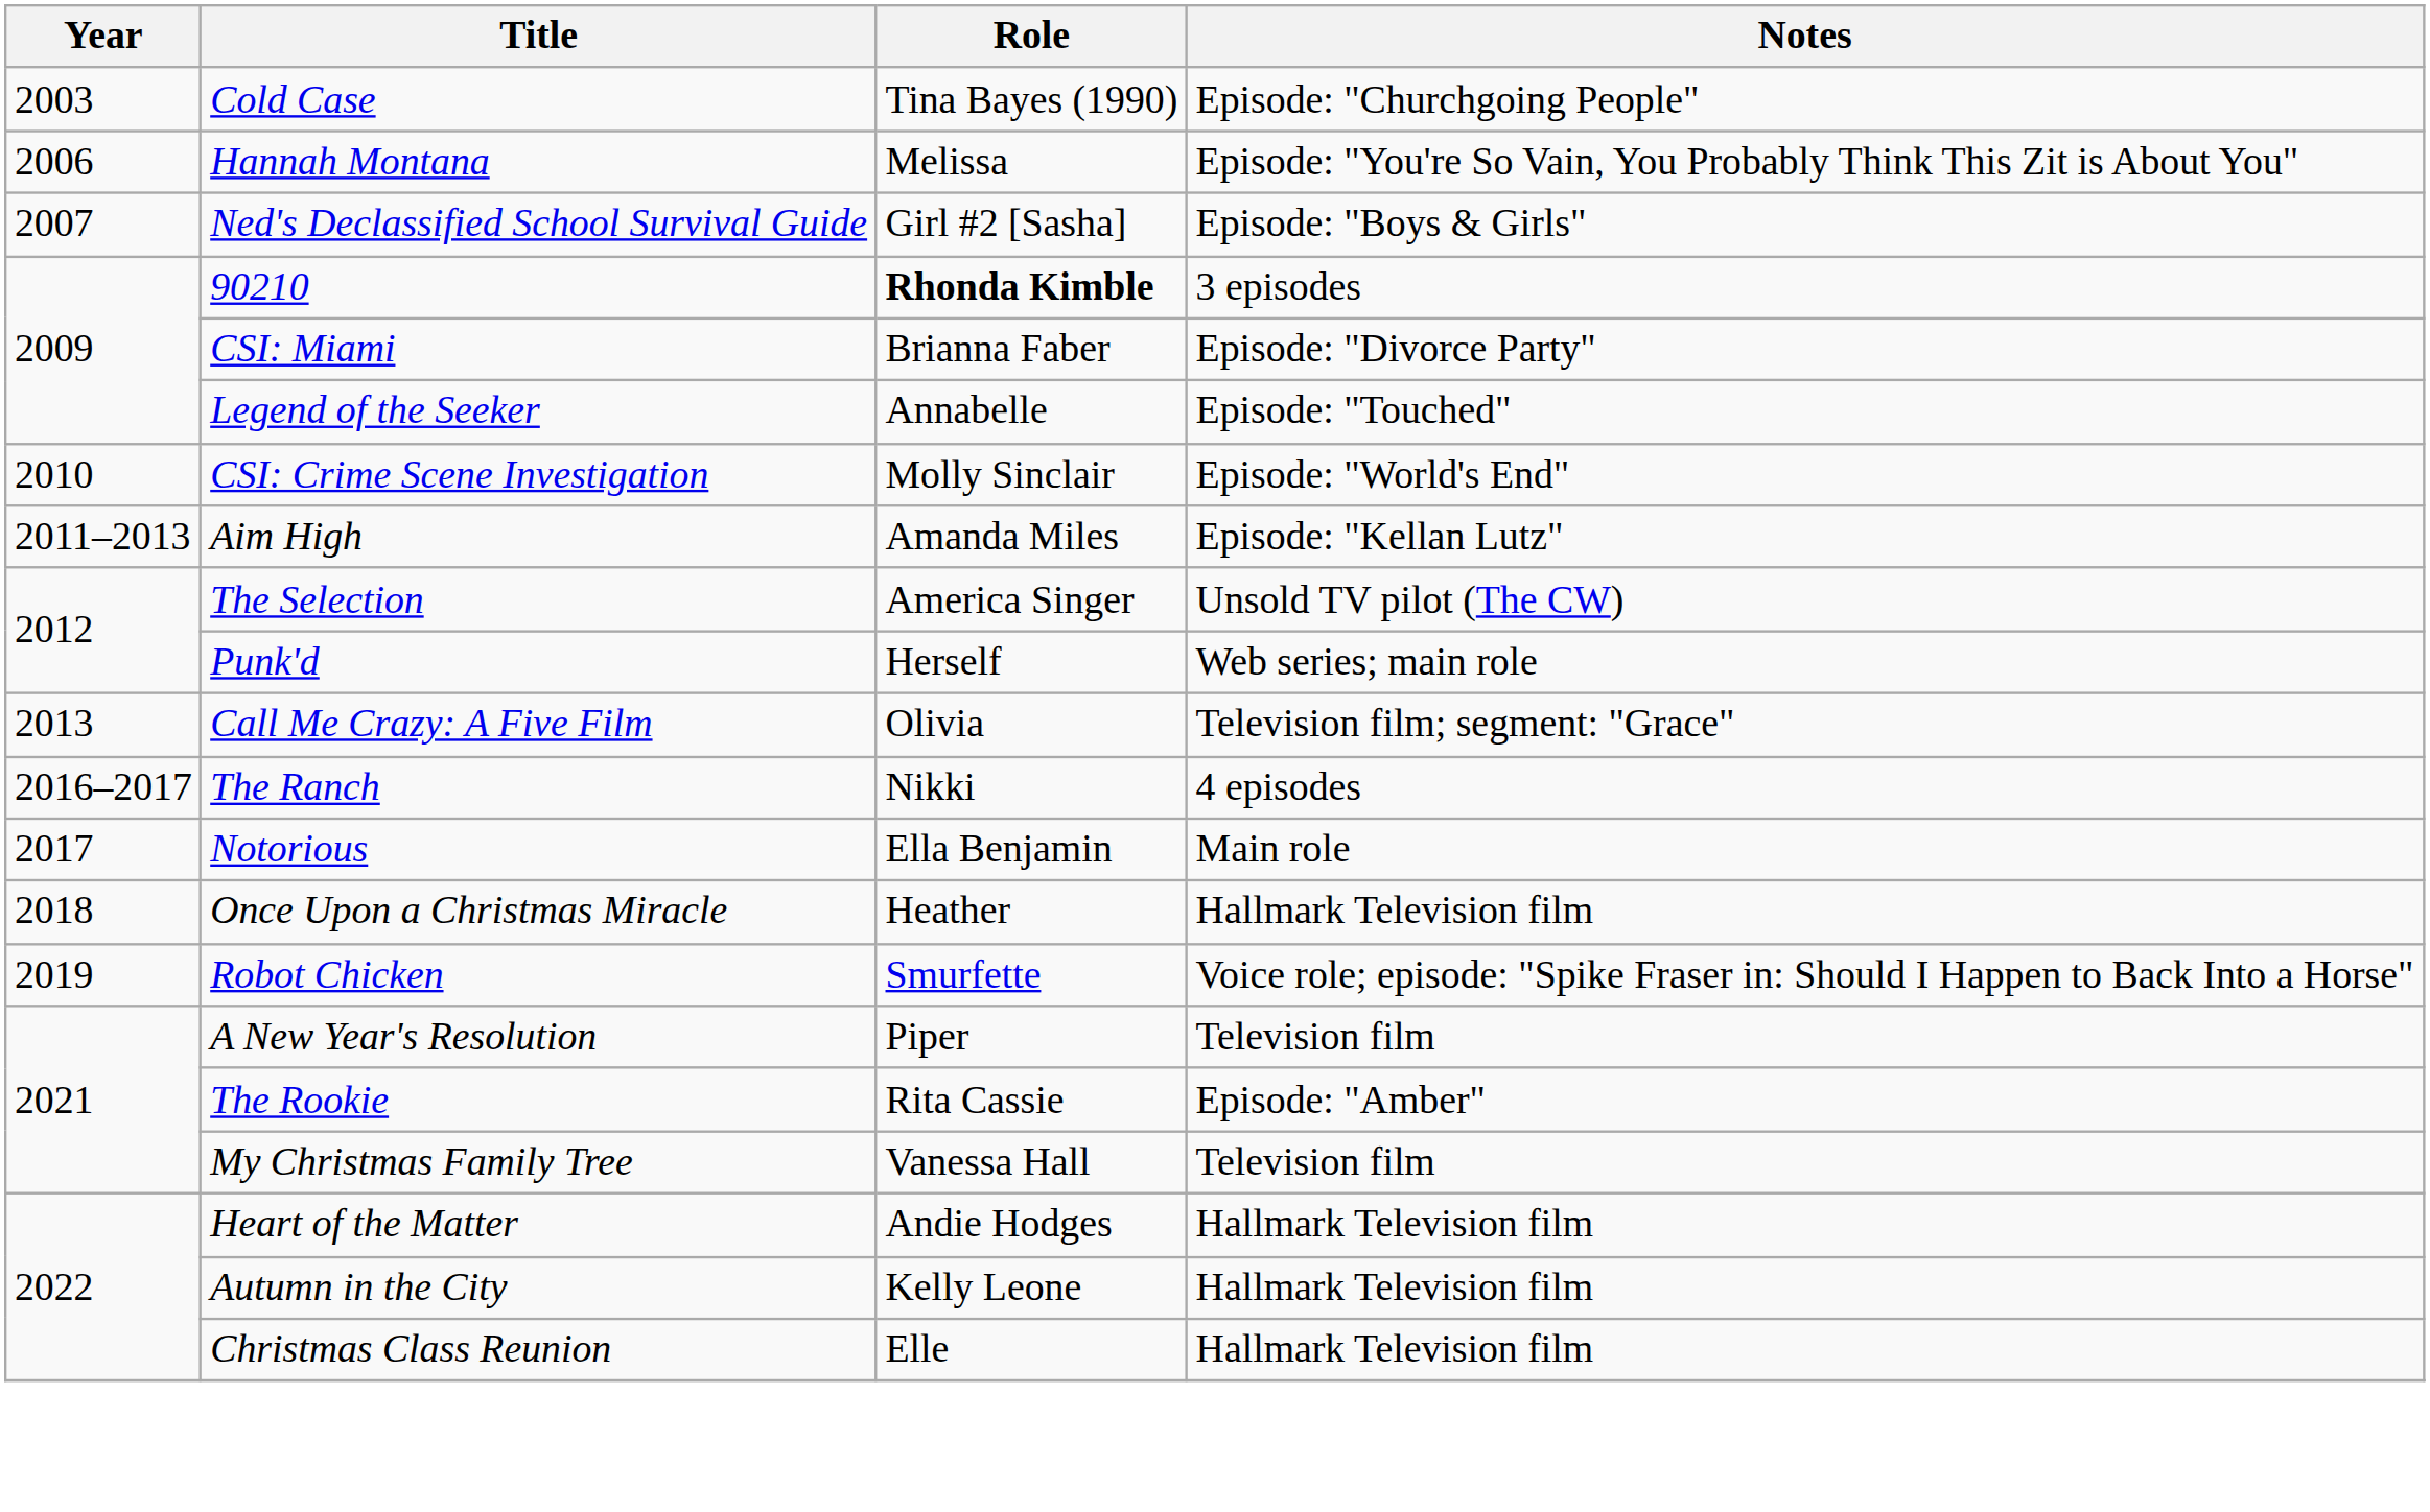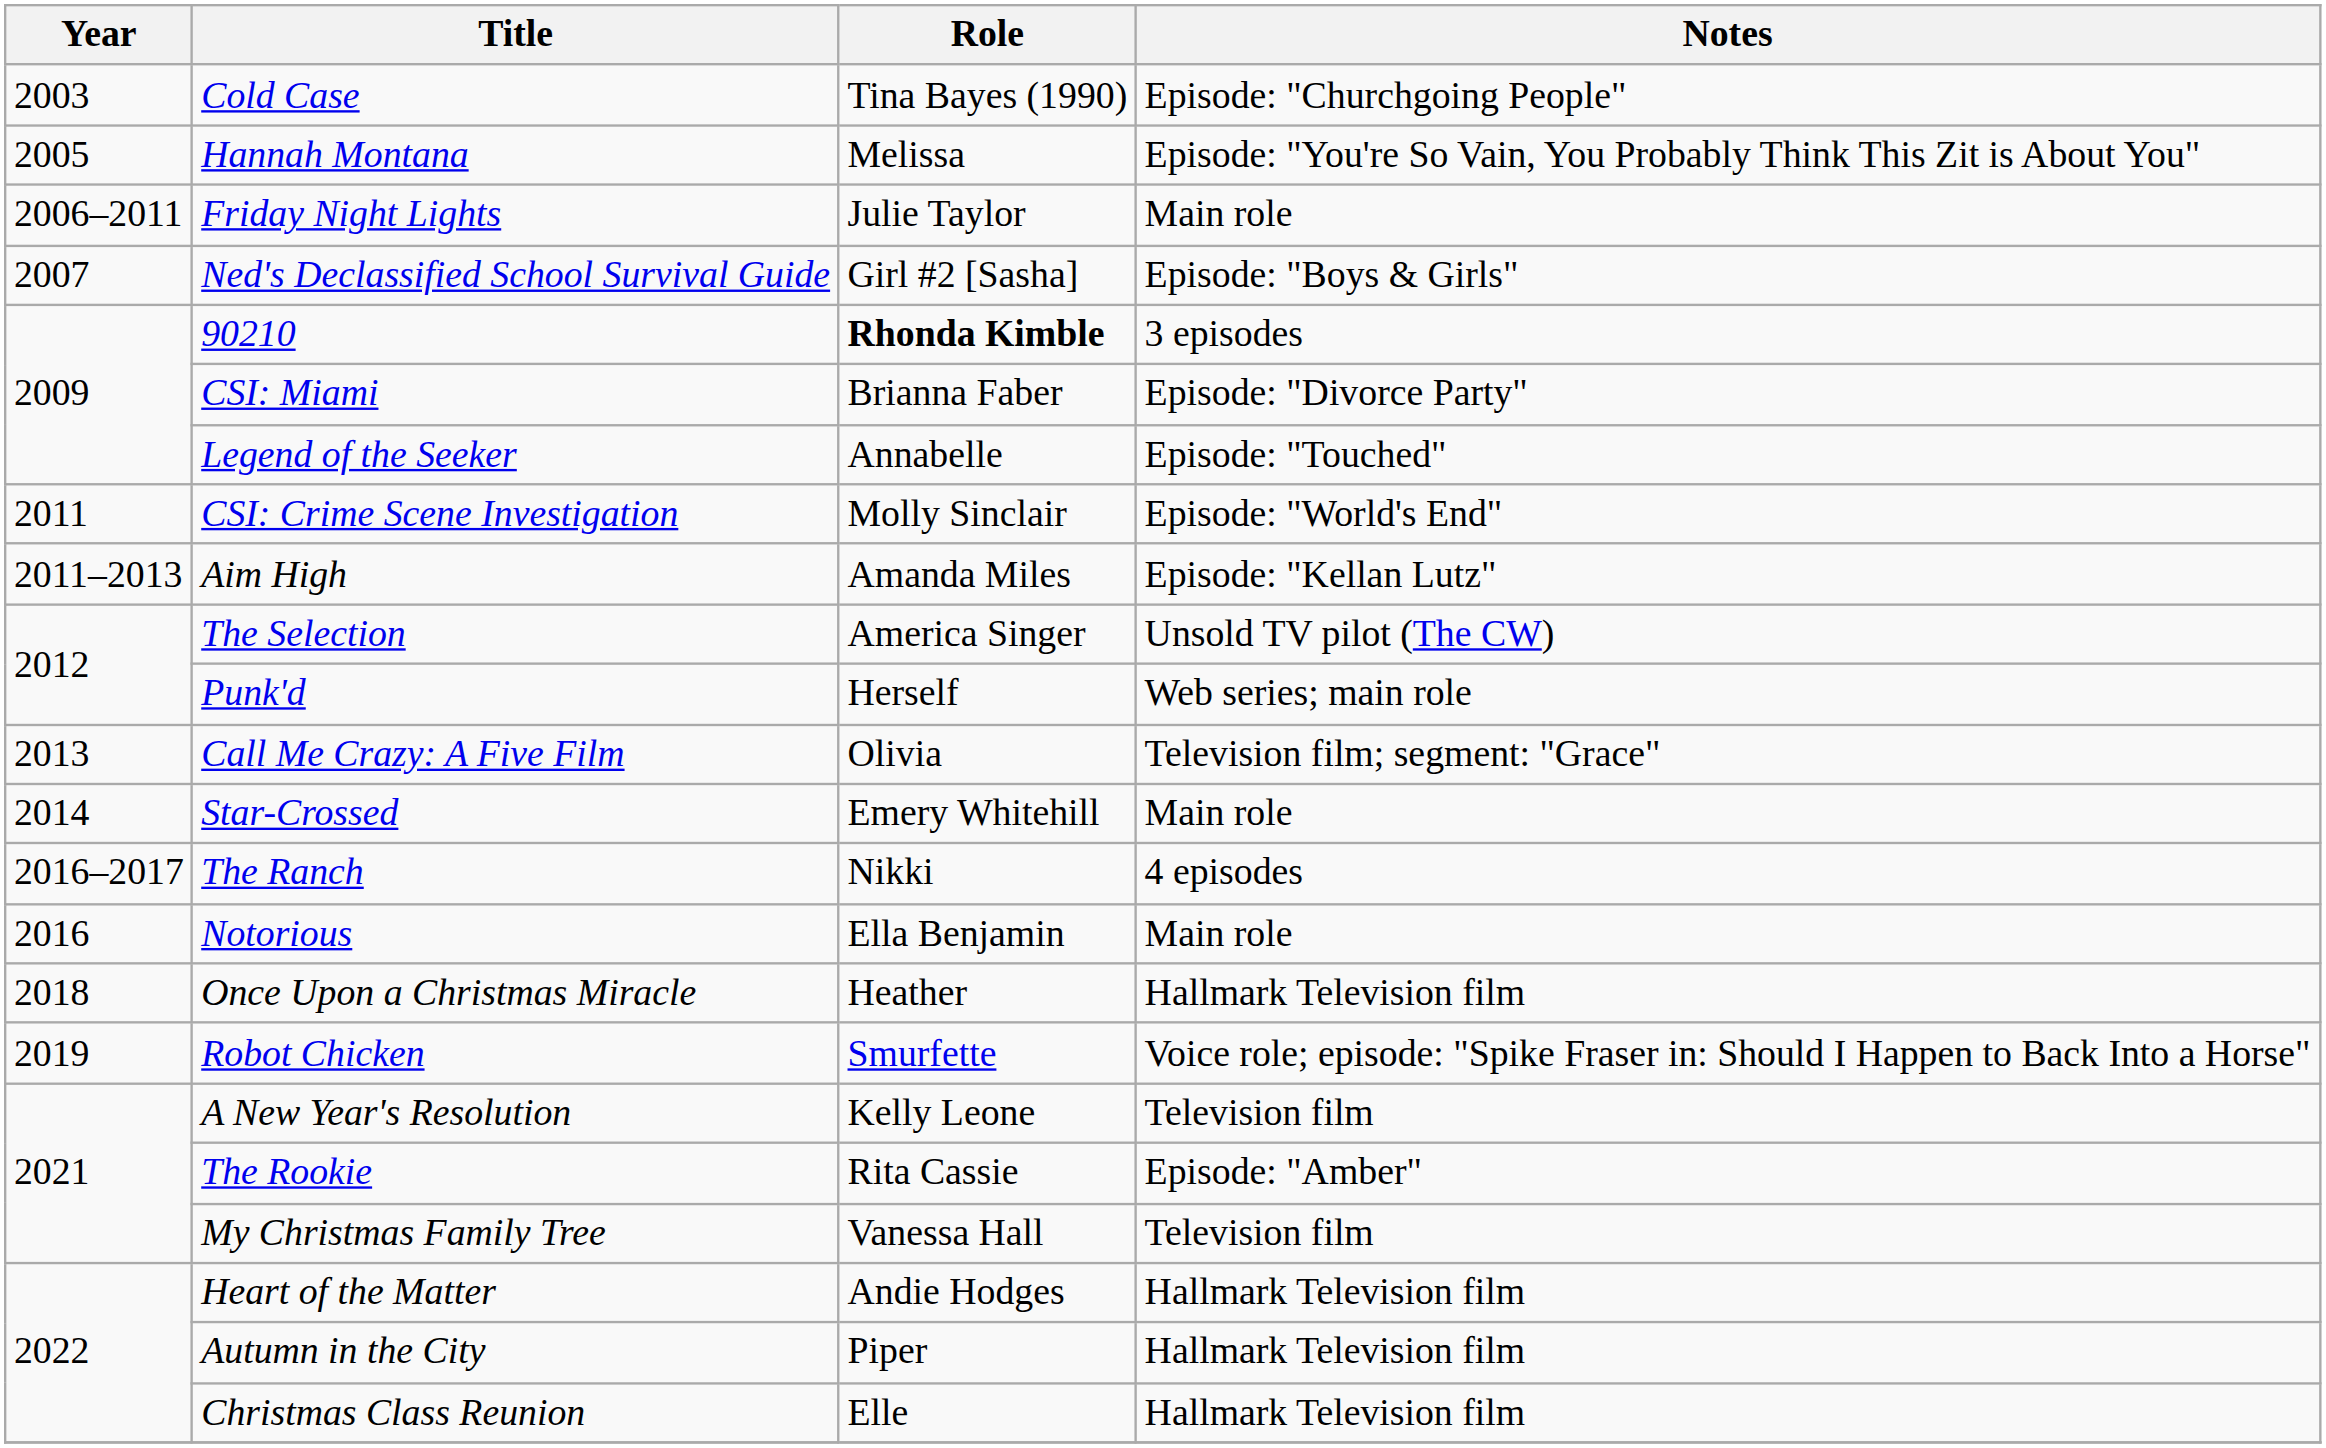Hannah Montana | Year: 2006 -> 2005
+ row: 2006–2011 | Friday Night Lights | Julie Taylor | Main role
CSI: Crime Scene Investigation | Year: 2010 -> 2011
+ row: 2014 | Star-Crossed | Emery Whitehill | Main role
Notorious | Year: 2017 -> 2016
A New Year's Resolution | Role: Piper -> Kelly Leone
Autumn in the City | Role: Kelly Leone -> Piper
